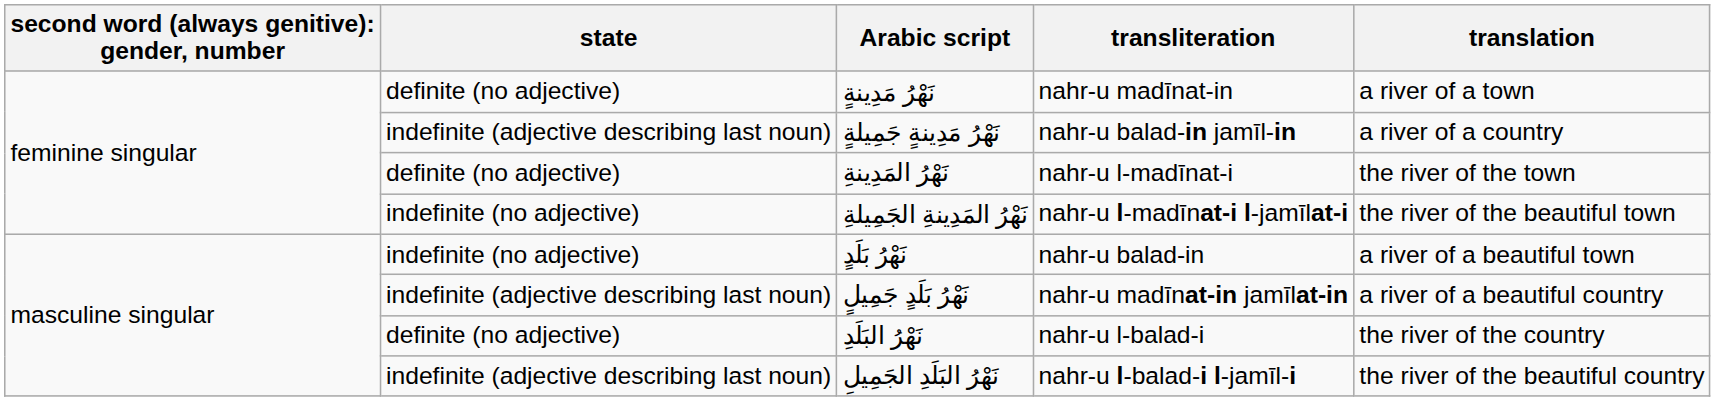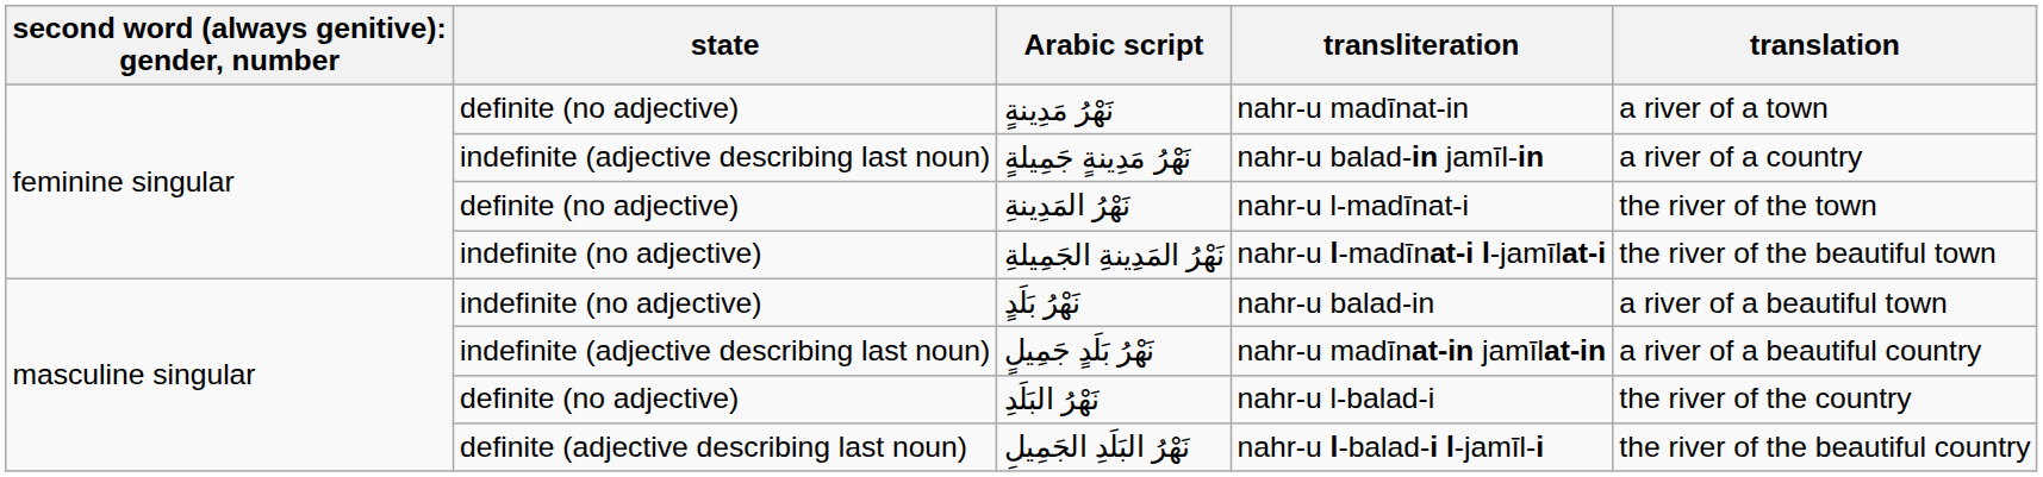نَهْرُ البَلَدِ الجَمِيلِ | state: indefinite (adjective describing last noun) -> definite (adjective describing last noun)
